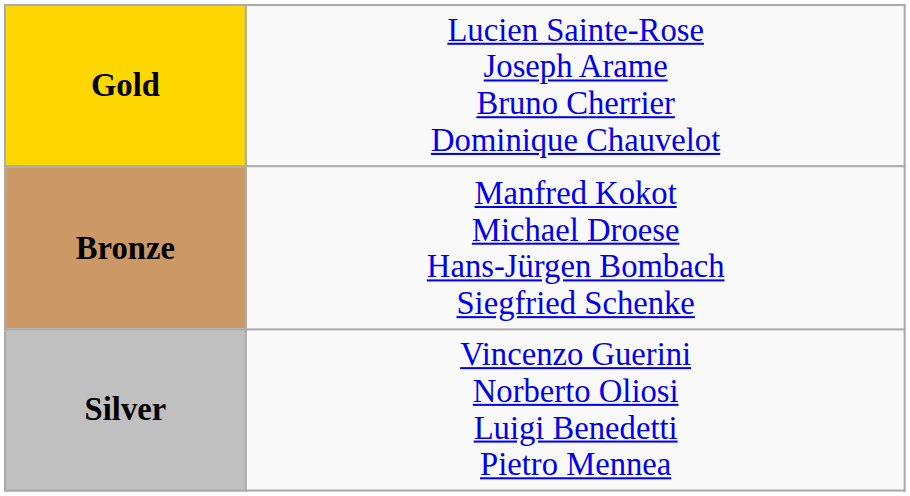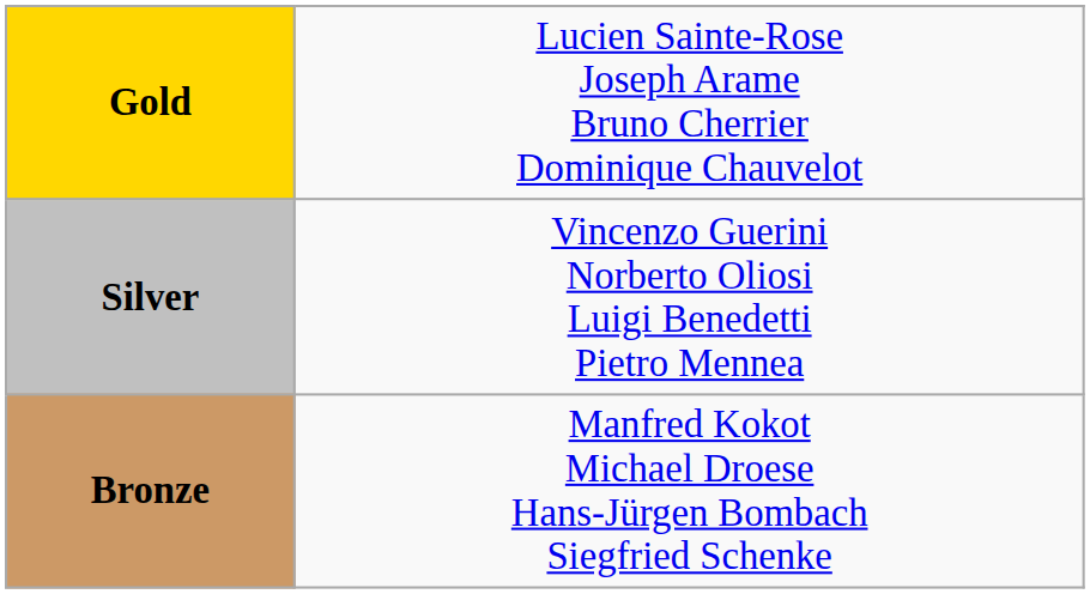rows swapped: Silver <-> Bronze
